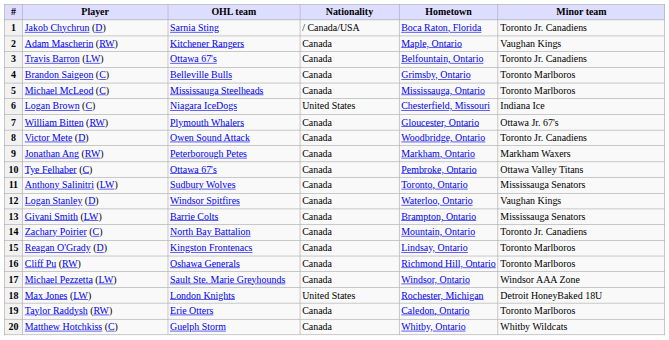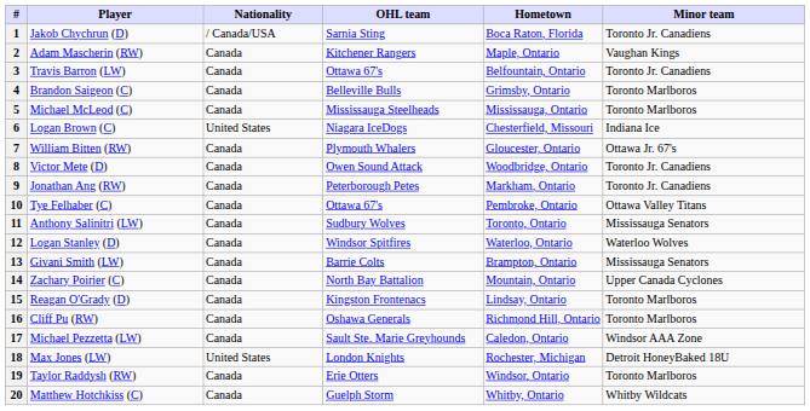columns swapped: Nationality <-> OHL team
9 | Minor team: Markham Waxers -> Toronto Jr. Canadiens
12 | Minor team: Vaughan Kings -> Waterloo Wolves
14 | Minor team: Toronto Jr. Canadiens -> Upper Canada Cyclones
17 | Hometown: Windsor, Ontario -> Caledon, Ontario
19 | Hometown: Caledon, Ontario -> Windsor, Ontario
